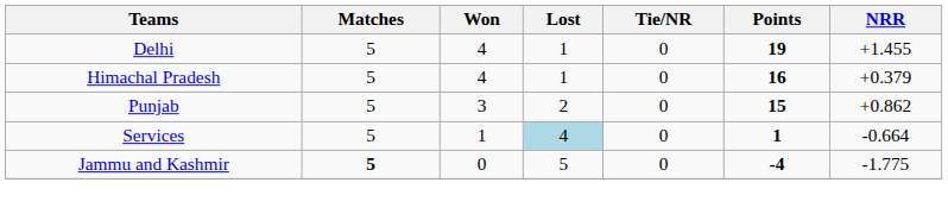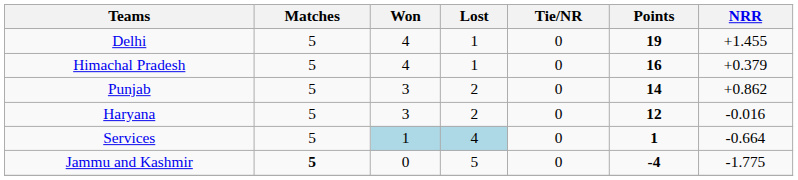Punjab | Points: 15 -> 14
+ row: Haryana | 5 | 3 | 2 | 0 | 12 | -0.016
Services | Won: no background -> lightblue background
